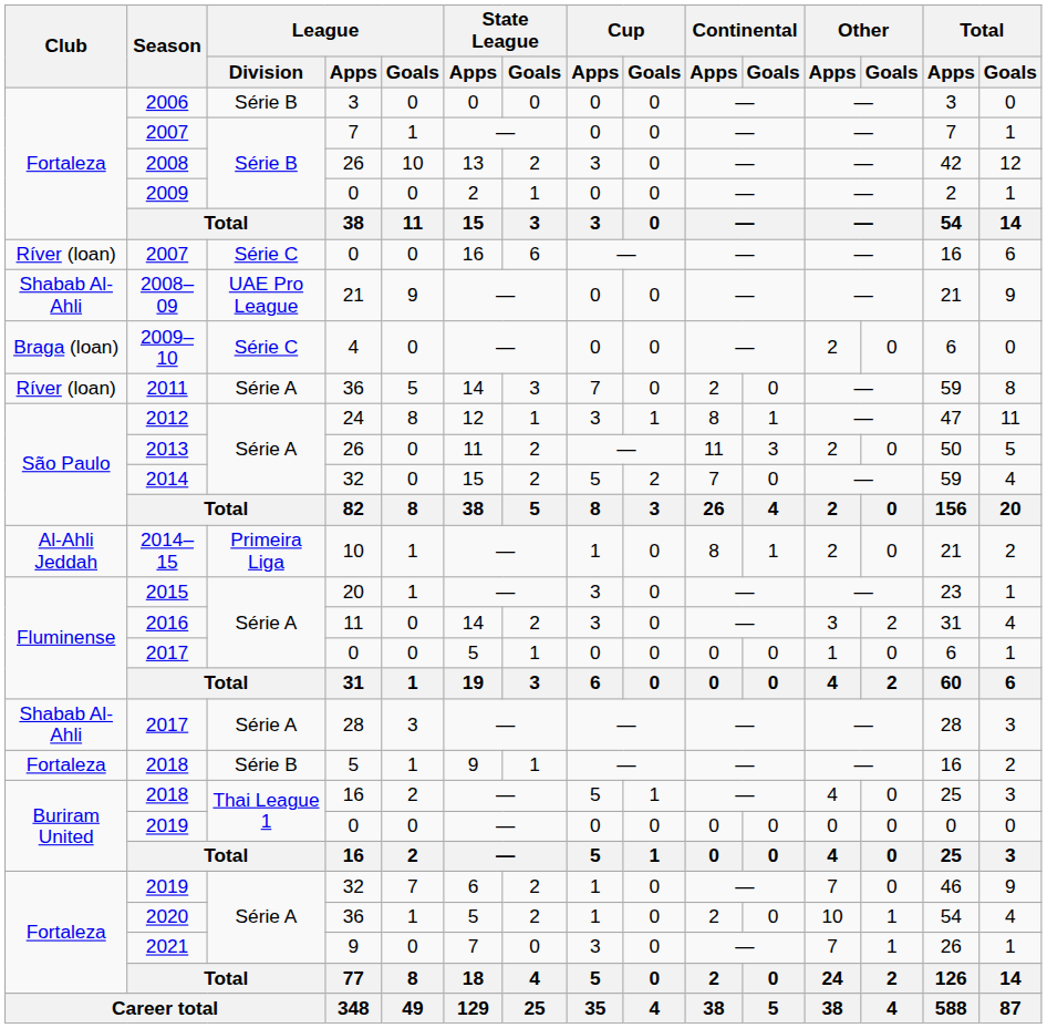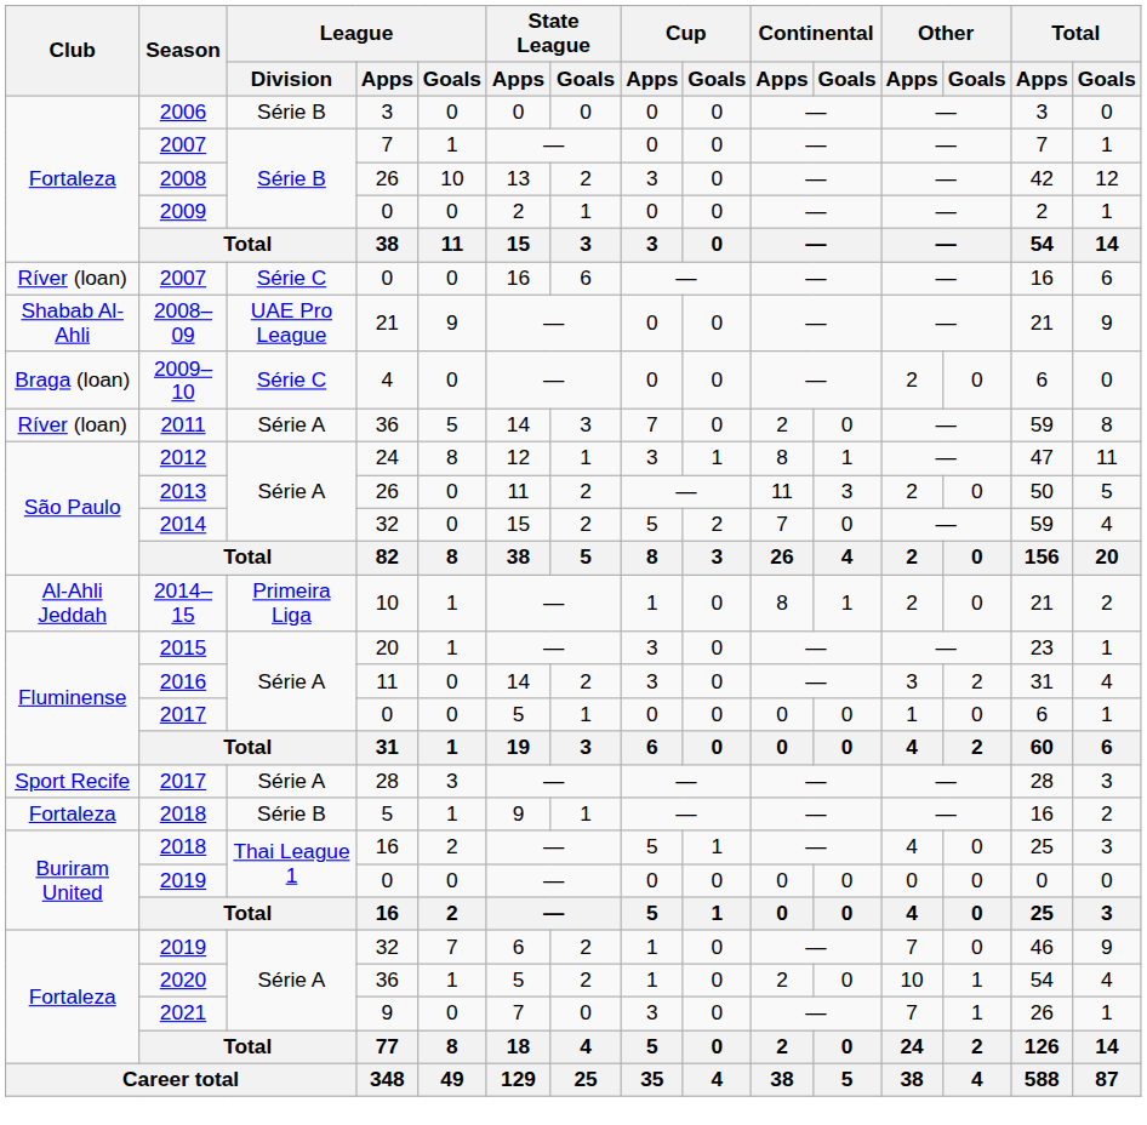2017 / 28 | Club: Shabab Al-Ahli -> Sport Recife
